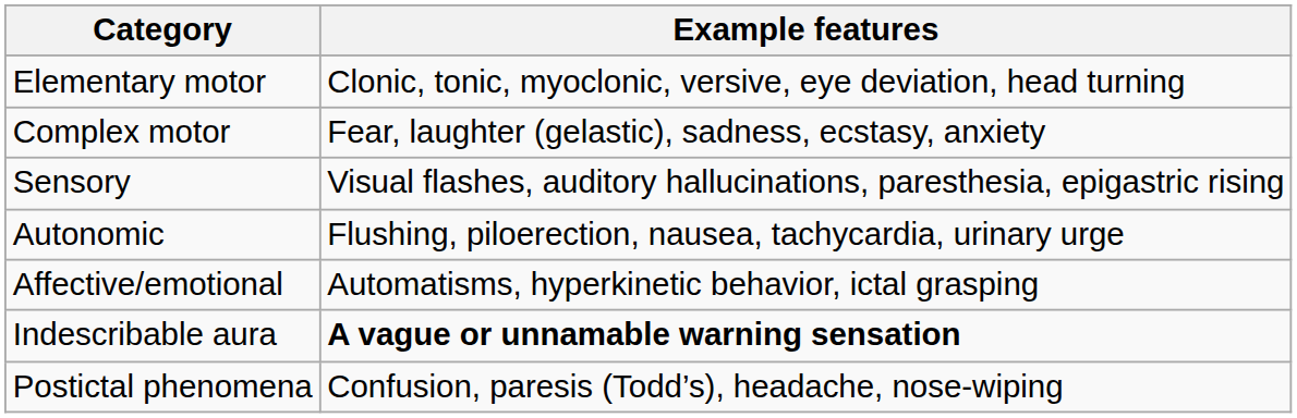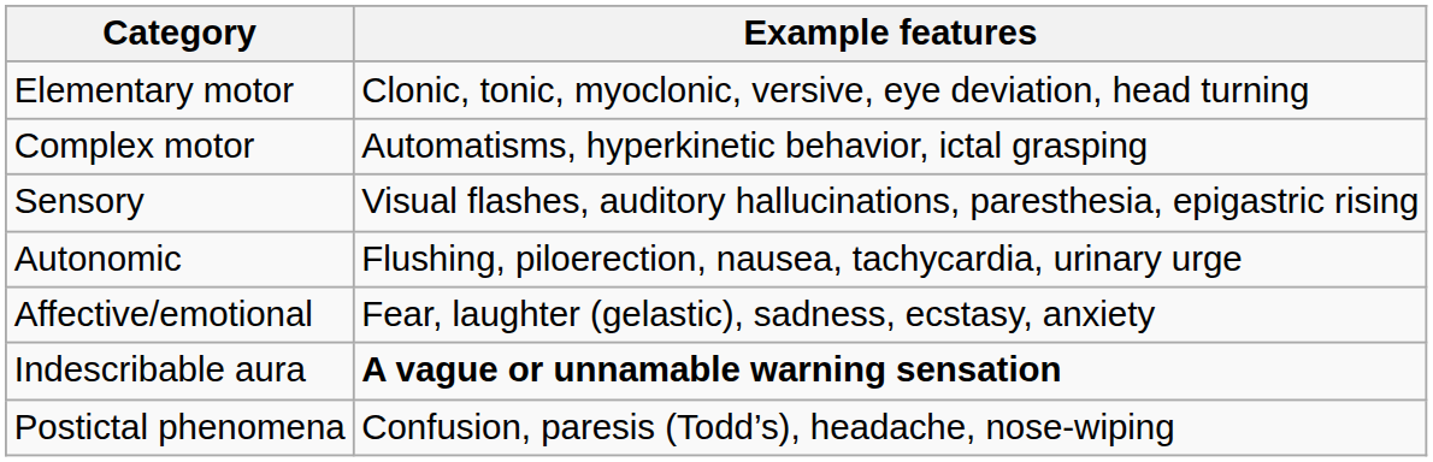Complex motor | Example features: Fear, laughter (gelastic), sadness, ecstasy, anxiety -> Automatisms, hyperkinetic behavior, ictal grasping
Affective/emotional | Example features: Automatisms, hyperkinetic behavior, ictal grasping -> Fear, laughter (gelastic), sadness, ecstasy, anxiety
